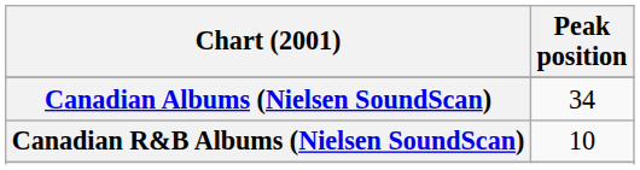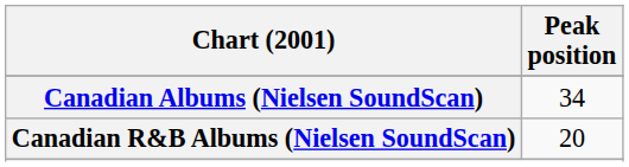Canadian R&B Albums (Nielsen SoundScan) | Peak position: 10 -> 20
